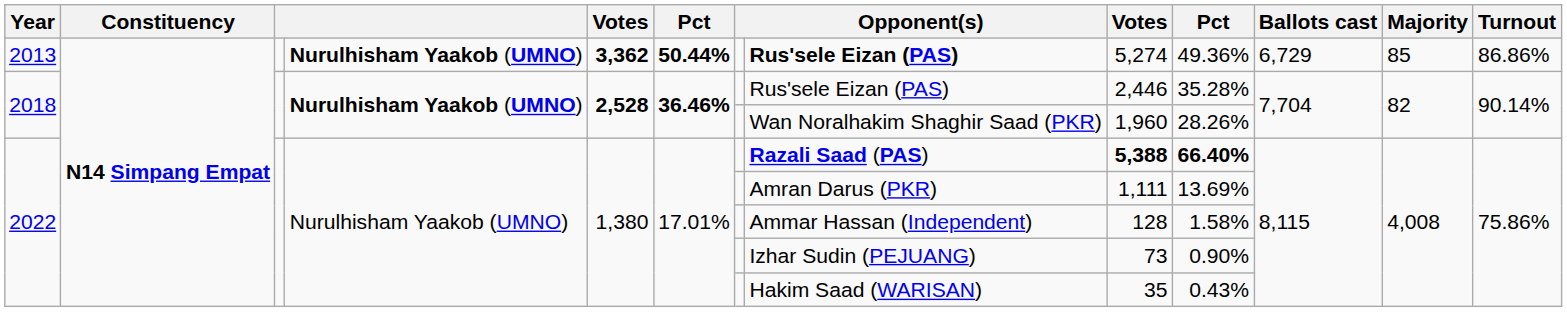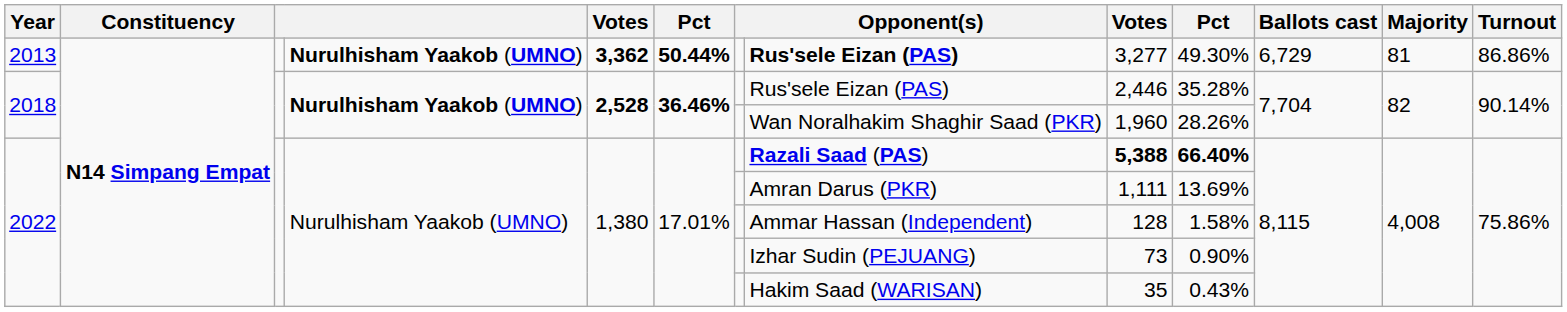2013 | column 9: 5,274 -> 3,277
2013 | column 10: 49.36% -> 49.30%
2013 | Majority: 85 -> 81
